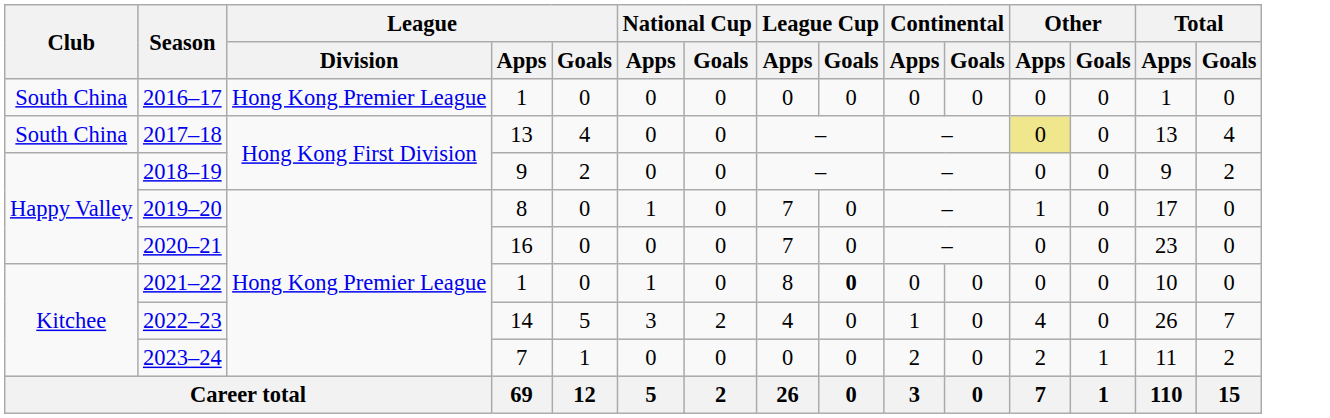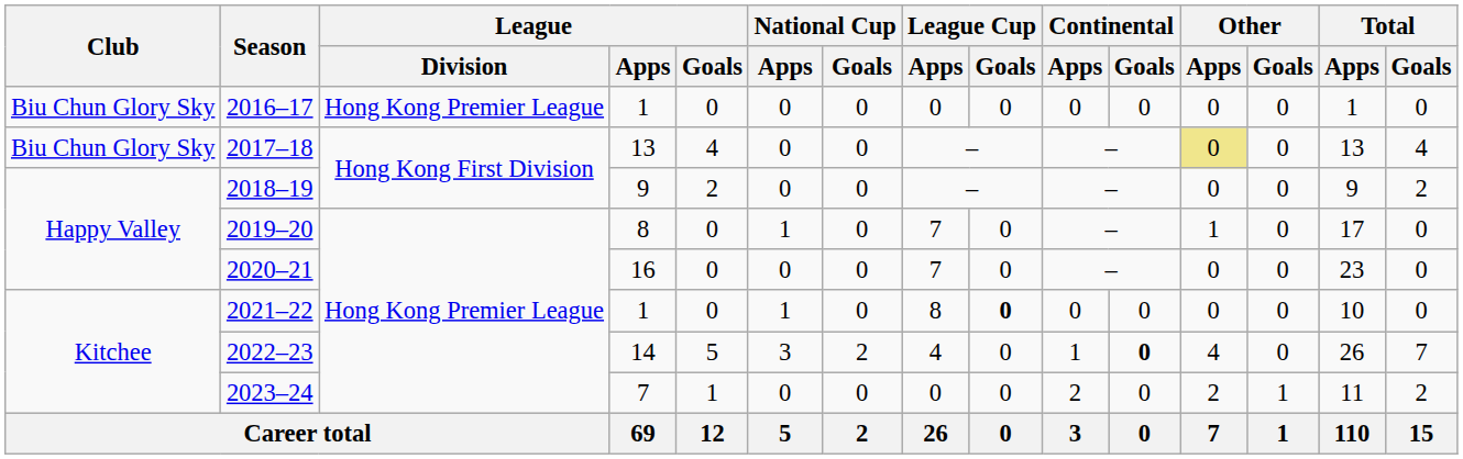2016–17 | Club: South China -> Biu Chun Glory Sky
2017–18 | Club: South China -> Biu Chun Glory Sky
2022–23 | Continental / Goals: normal -> bold
